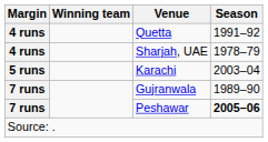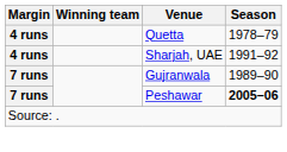Quetta | Season: 1991–92 -> 1978–79
Sharjah, UAE | Season: 1978–79 -> 1991–92
- row: 5 runs | Karachi | 2003–04
